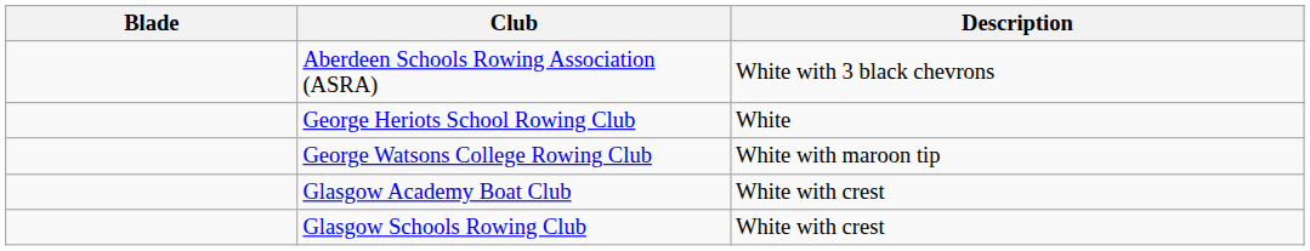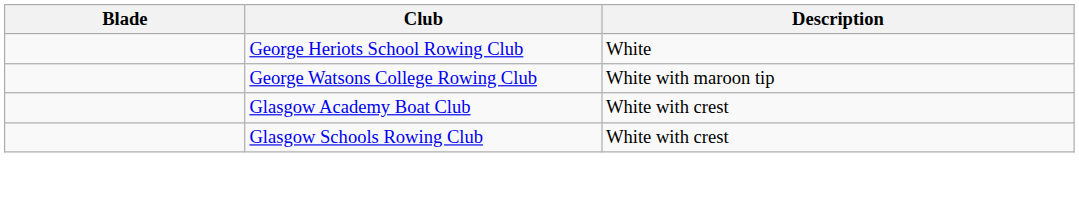- row: Aberdeen Schools Rowing Association (ASRA) | White with 3 black chevrons
